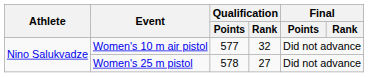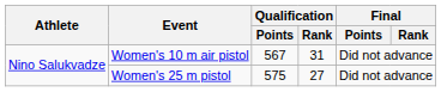Women's 10 m air pistol | Qualification / Points: 577 -> 567
Women's 10 m air pistol | Qualification / Rank: 32 -> 31
Women's 25 m pistol | Qualification / Points: 578 -> 575
